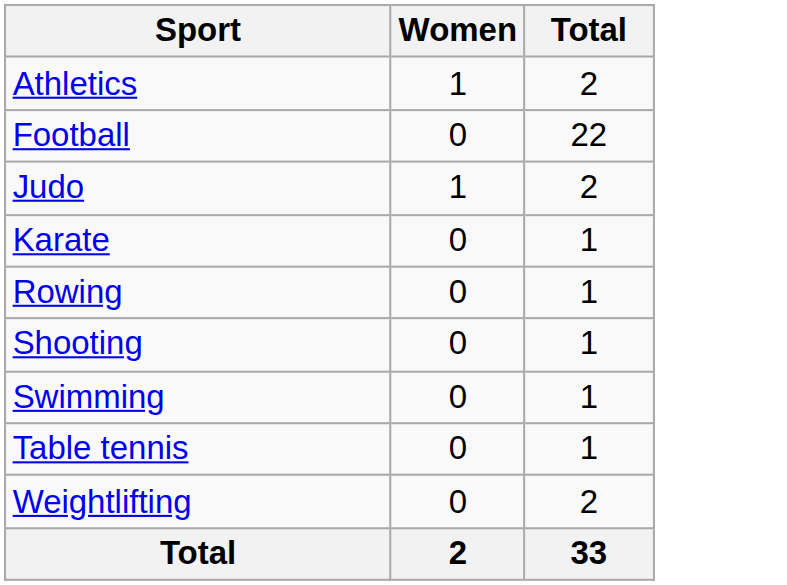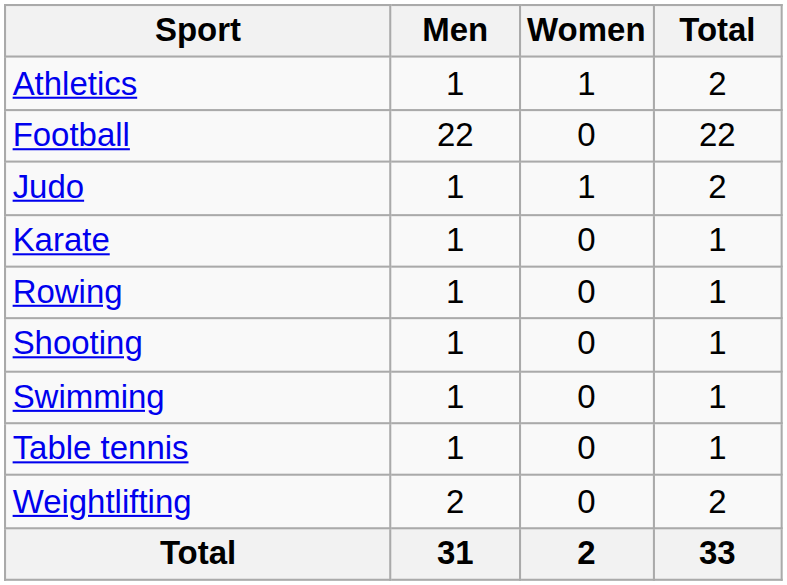+ column: Men | 1 | 22 | 1 | 1 | 1 | 1 | 1 | 1 | 2 | 31
